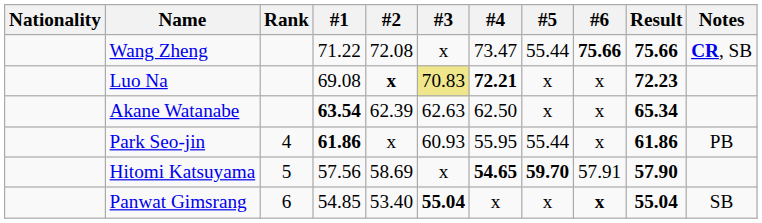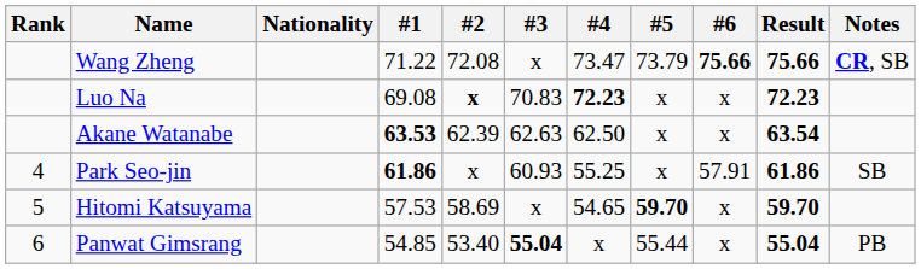columns swapped: Rank <-> Nationality
Wang Zheng | #5: 55.44 -> 73.79
Luo Na | #3: khaki background -> no background
Luo Na | #4: 72.21 -> 72.23
Akane Watanabe | #1: 63.54 -> 63.53
Akane Watanabe | Result: 65.34 -> 63.54
Park Seo-jin | #4: 55.95 -> 55.25
Park Seo-jin | #5: 55.44 -> x
Park Seo-jin | #6: x -> 57.91
Park Seo-jin | Notes: PB -> SB
Hitomi Katsuyama | #1: 57.56 -> 57.53
Hitomi Katsuyama | #4: bold -> normal
Hitomi Katsuyama | #6: 57.91 -> x
Hitomi Katsuyama | Result: 57.90 -> 59.70
Panwat Gimsrang | #5: x -> 55.44
Panwat Gimsrang | #6: bold -> normal
Panwat Gimsrang | Notes: SB -> PB
